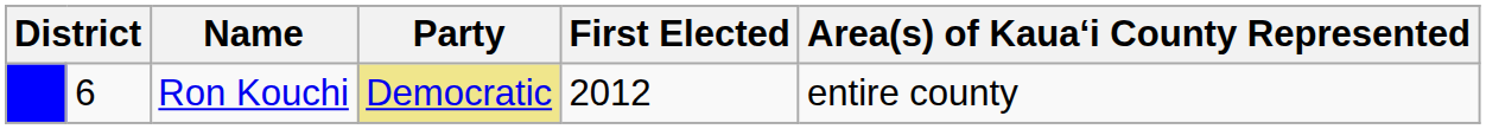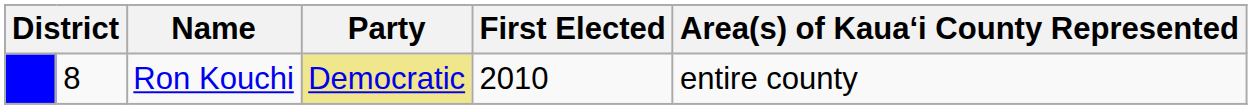Ron Kouchi | column 2: 6 -> 8
Ron Kouchi | First Elected: 2012 -> 2010
